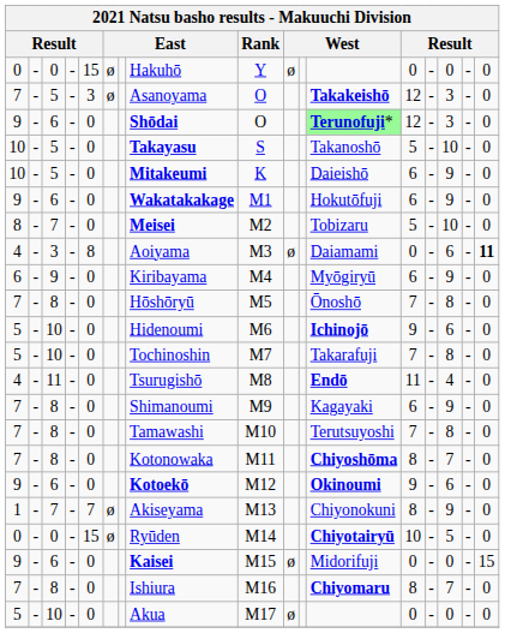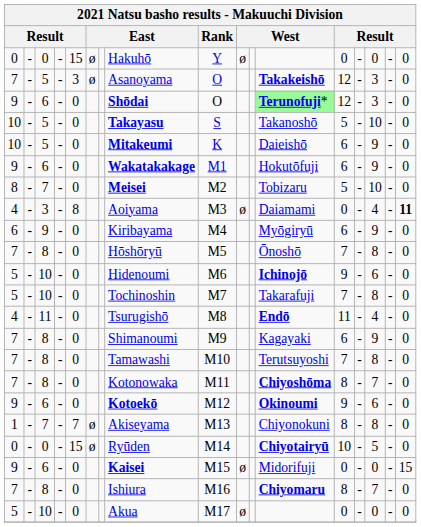4 / 3 | column 15: 6 -> 4
1 | column 15: 9 -> 8
